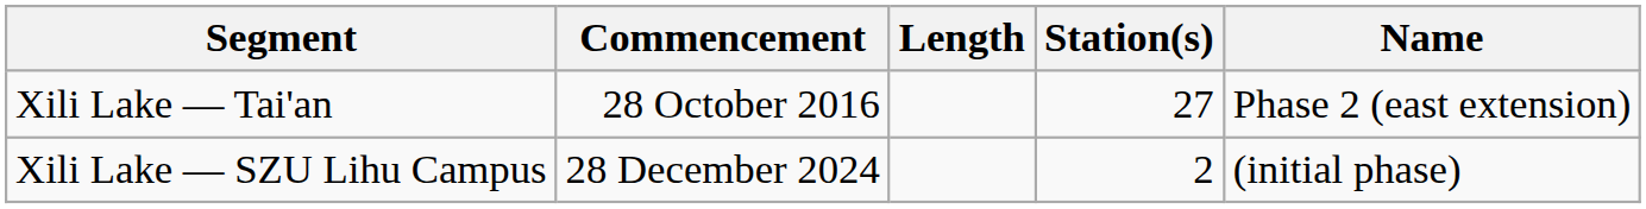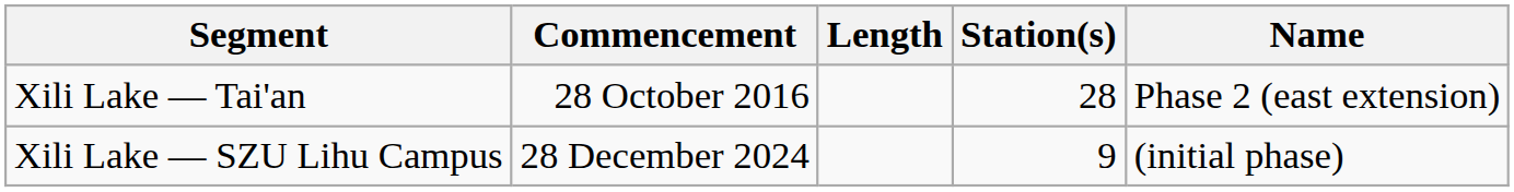Xili Lake — Tai'an | Station(s): 27 -> 28
Xili Lake — SZU Lihu Campus | Station(s): 2 -> 9
